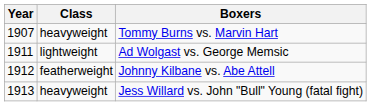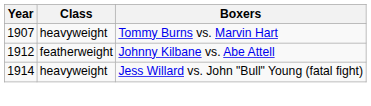- row: 1911 | lightweight | Ad Wolgast vs. George Memsic
Jess Willard vs. John "Bull" Young (fatal fight) | Year: 1913 -> 1914
